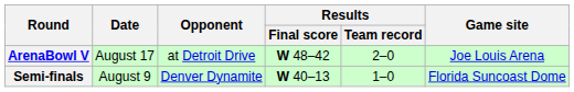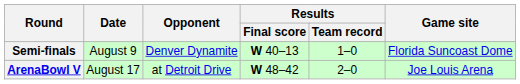rows swapped: Semi-finals <-> ArenaBowl V
